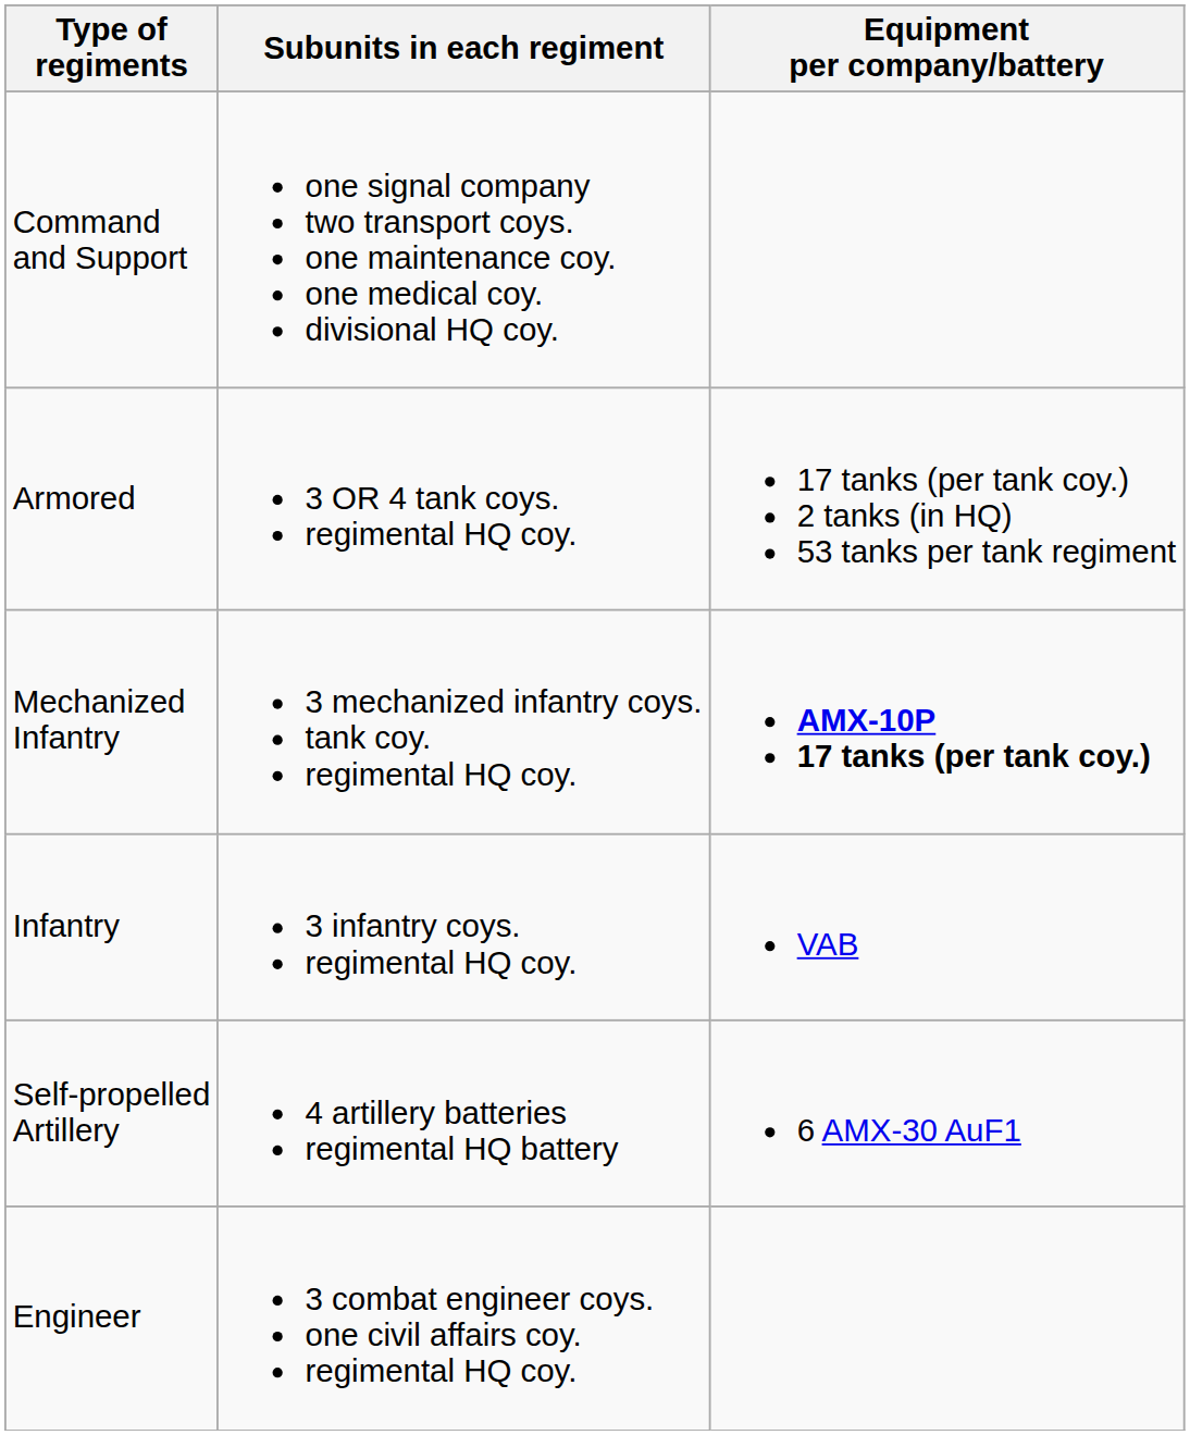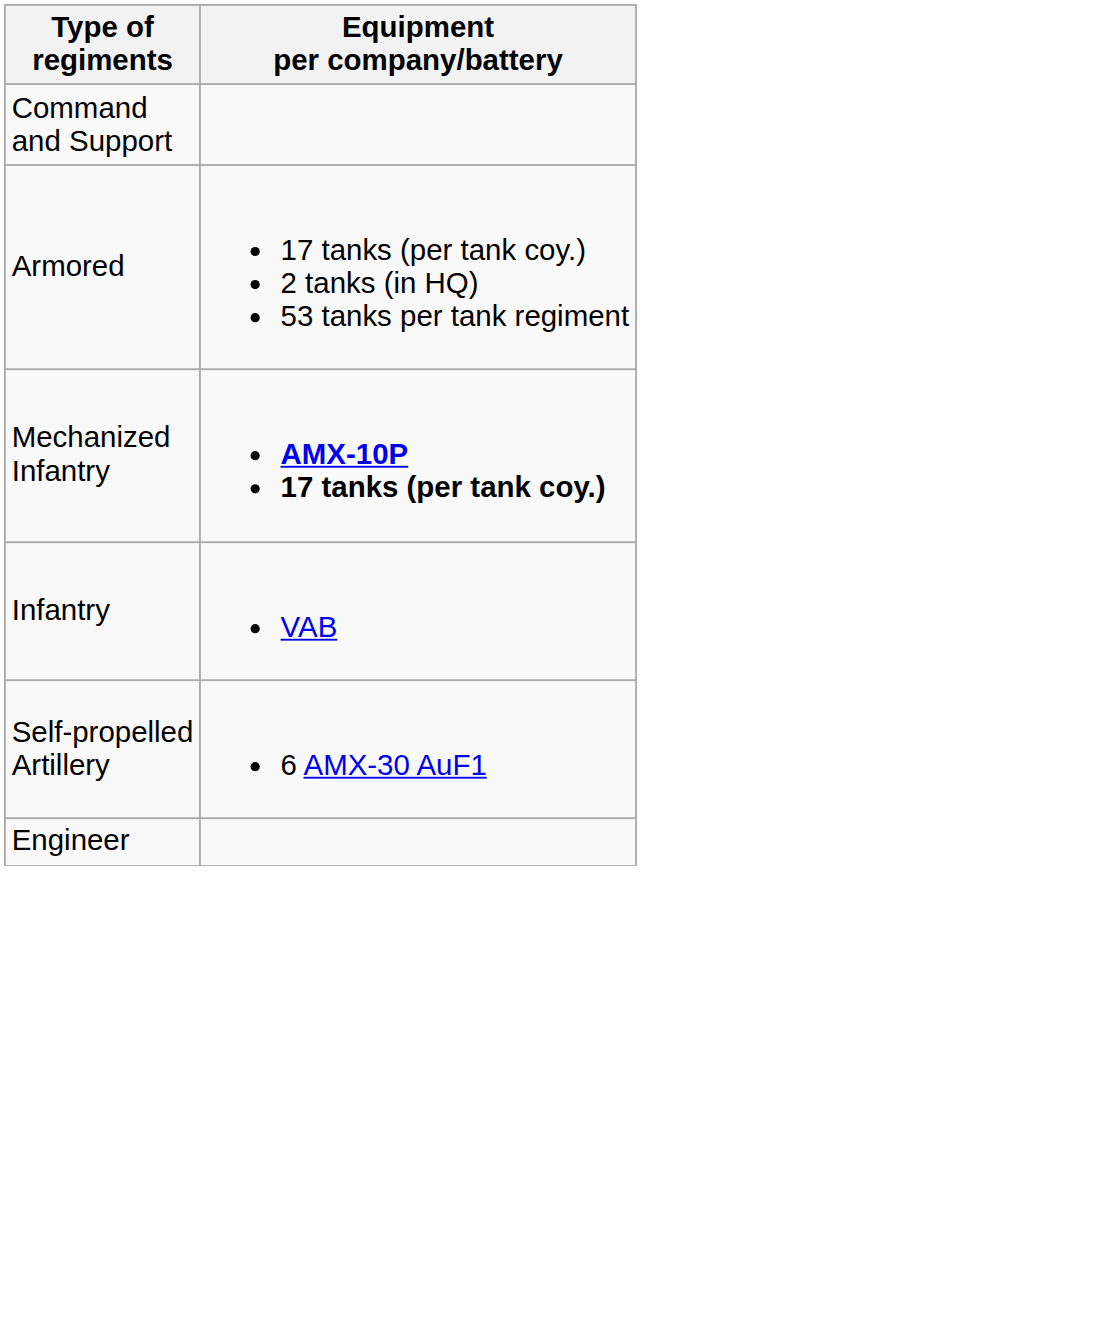- column: Subunits in each regiment | one signal company two transport coys. one maintenance coy. one medical coy. divisional HQ coy. | 3 OR 4 tank coys. regimental HQ coy. | 3 mechanized infantry coys. tank coy. regimental HQ coy. | 3 infantry coys. regimental HQ coy. | 4 artillery batteries regimental HQ battery | 3 combat engineer coys. one civil affairs coy. regimental HQ coy.
